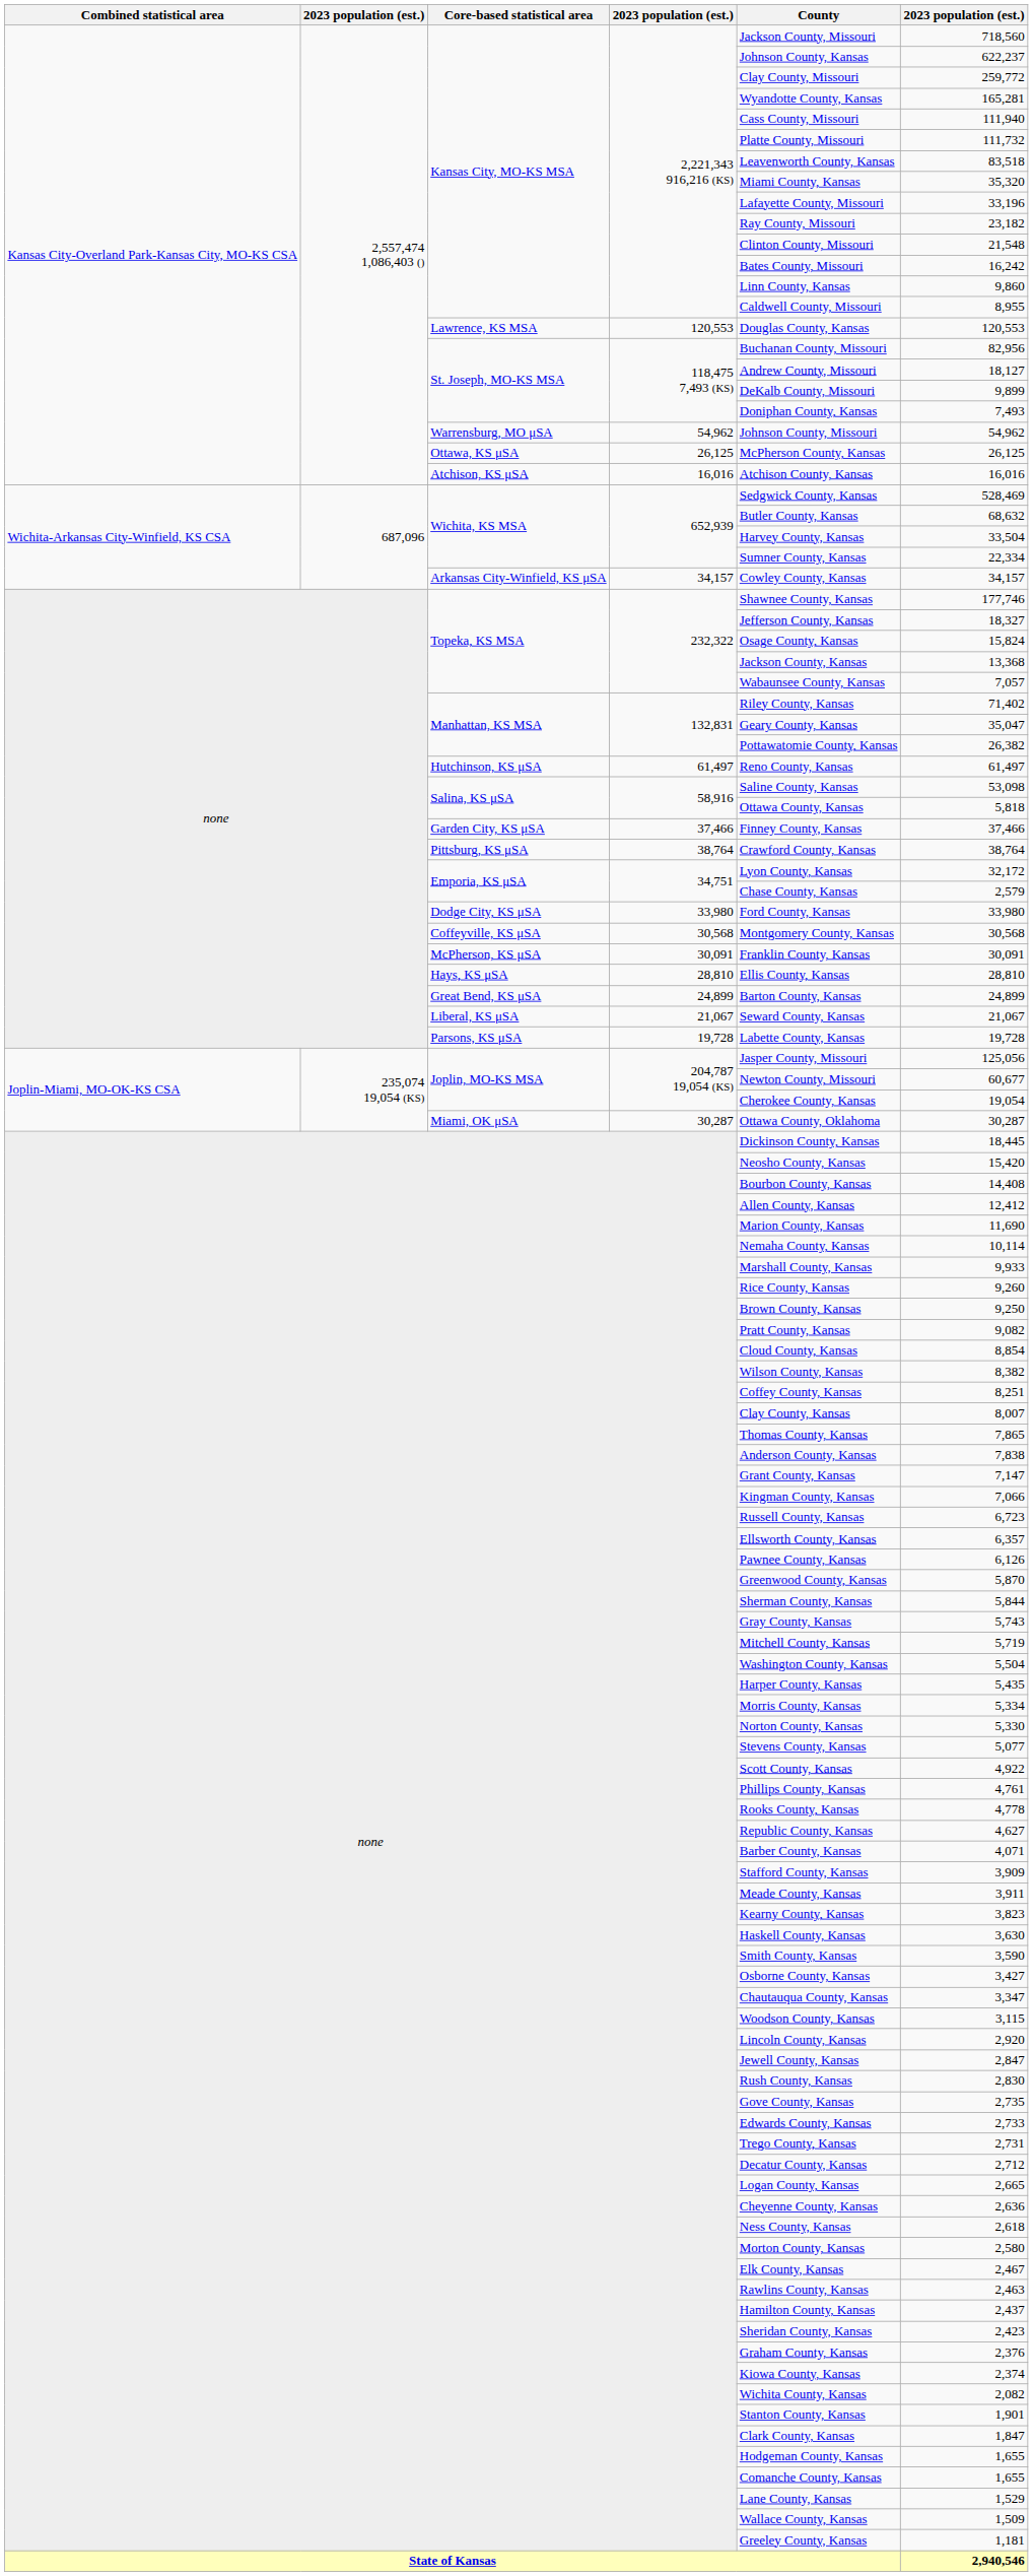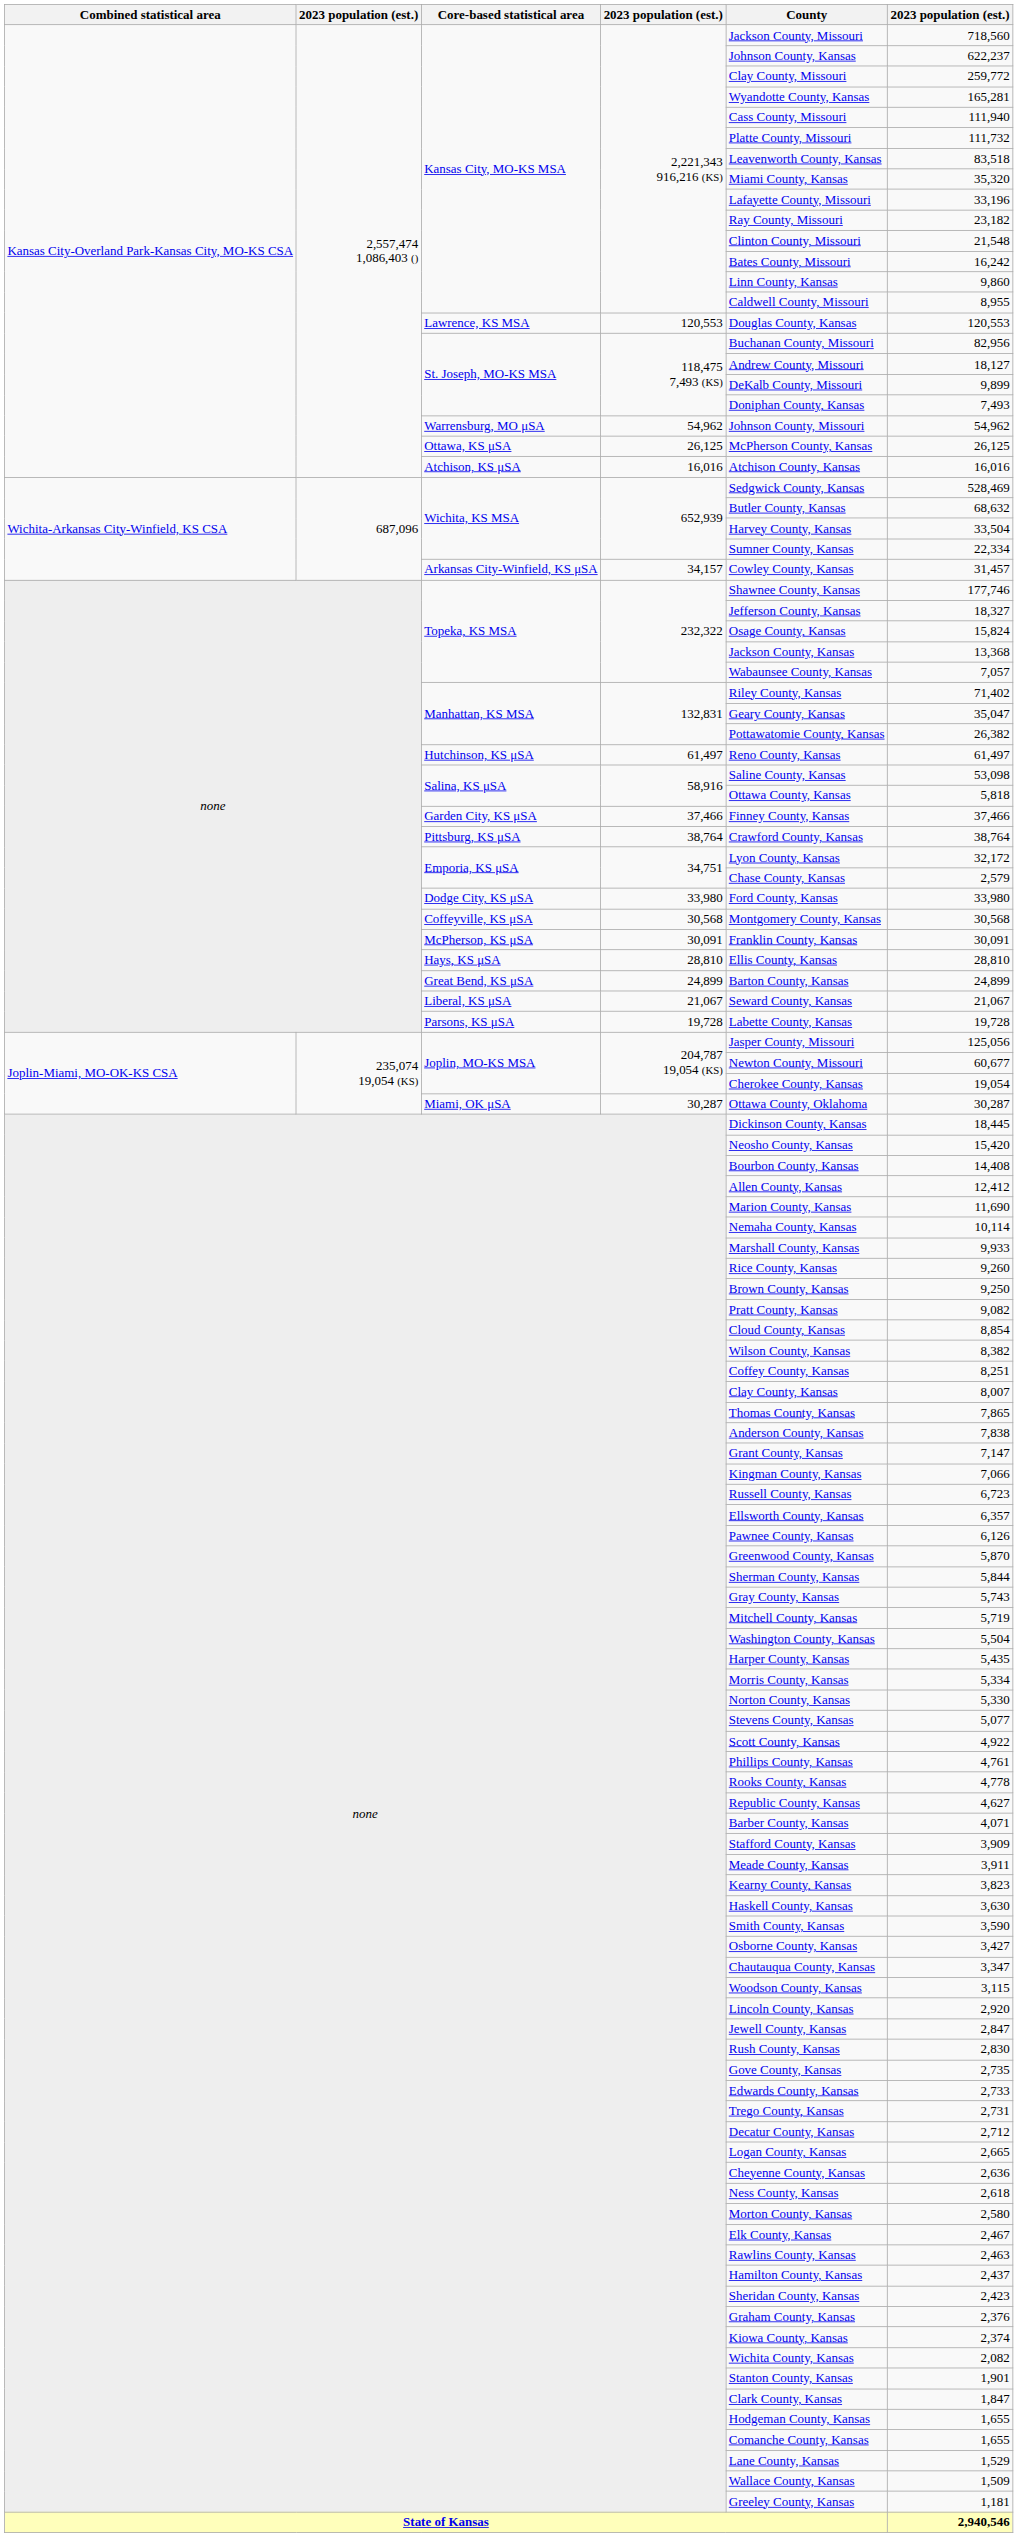Arkansas City-Winfield, KS μSA | column 6: 34,157 -> 31,457
